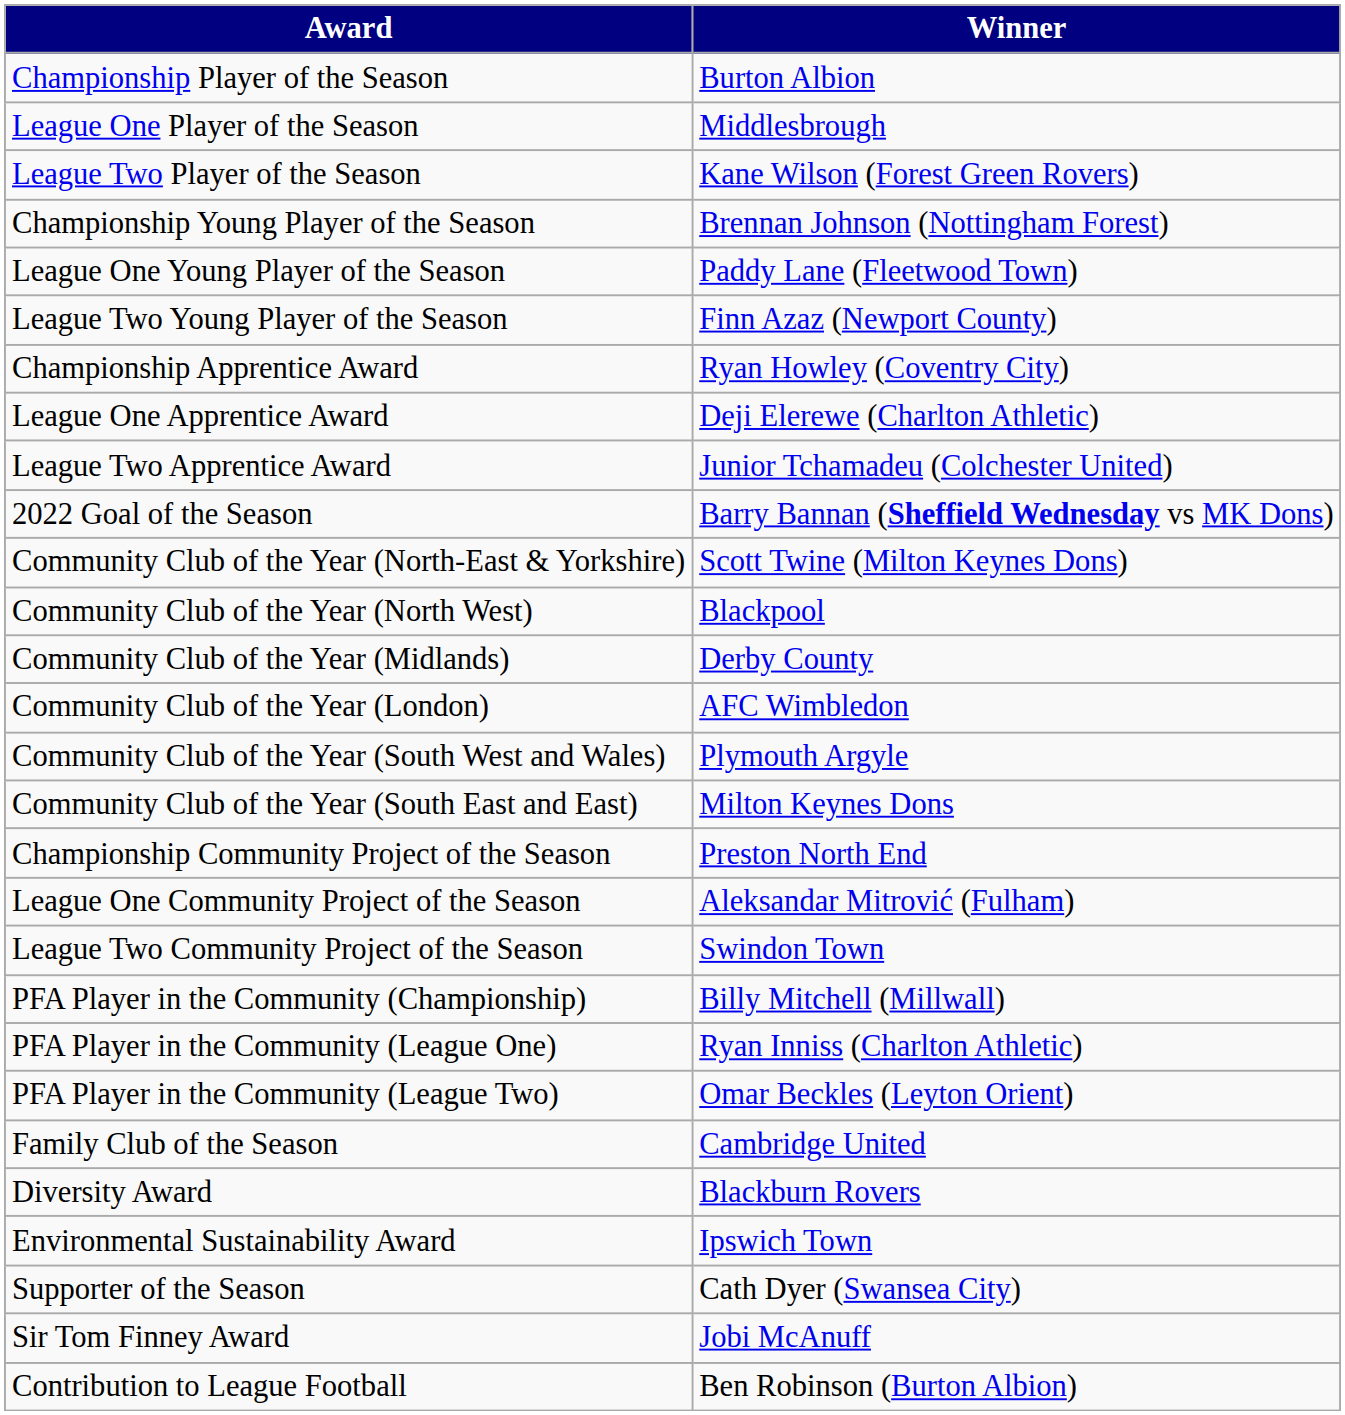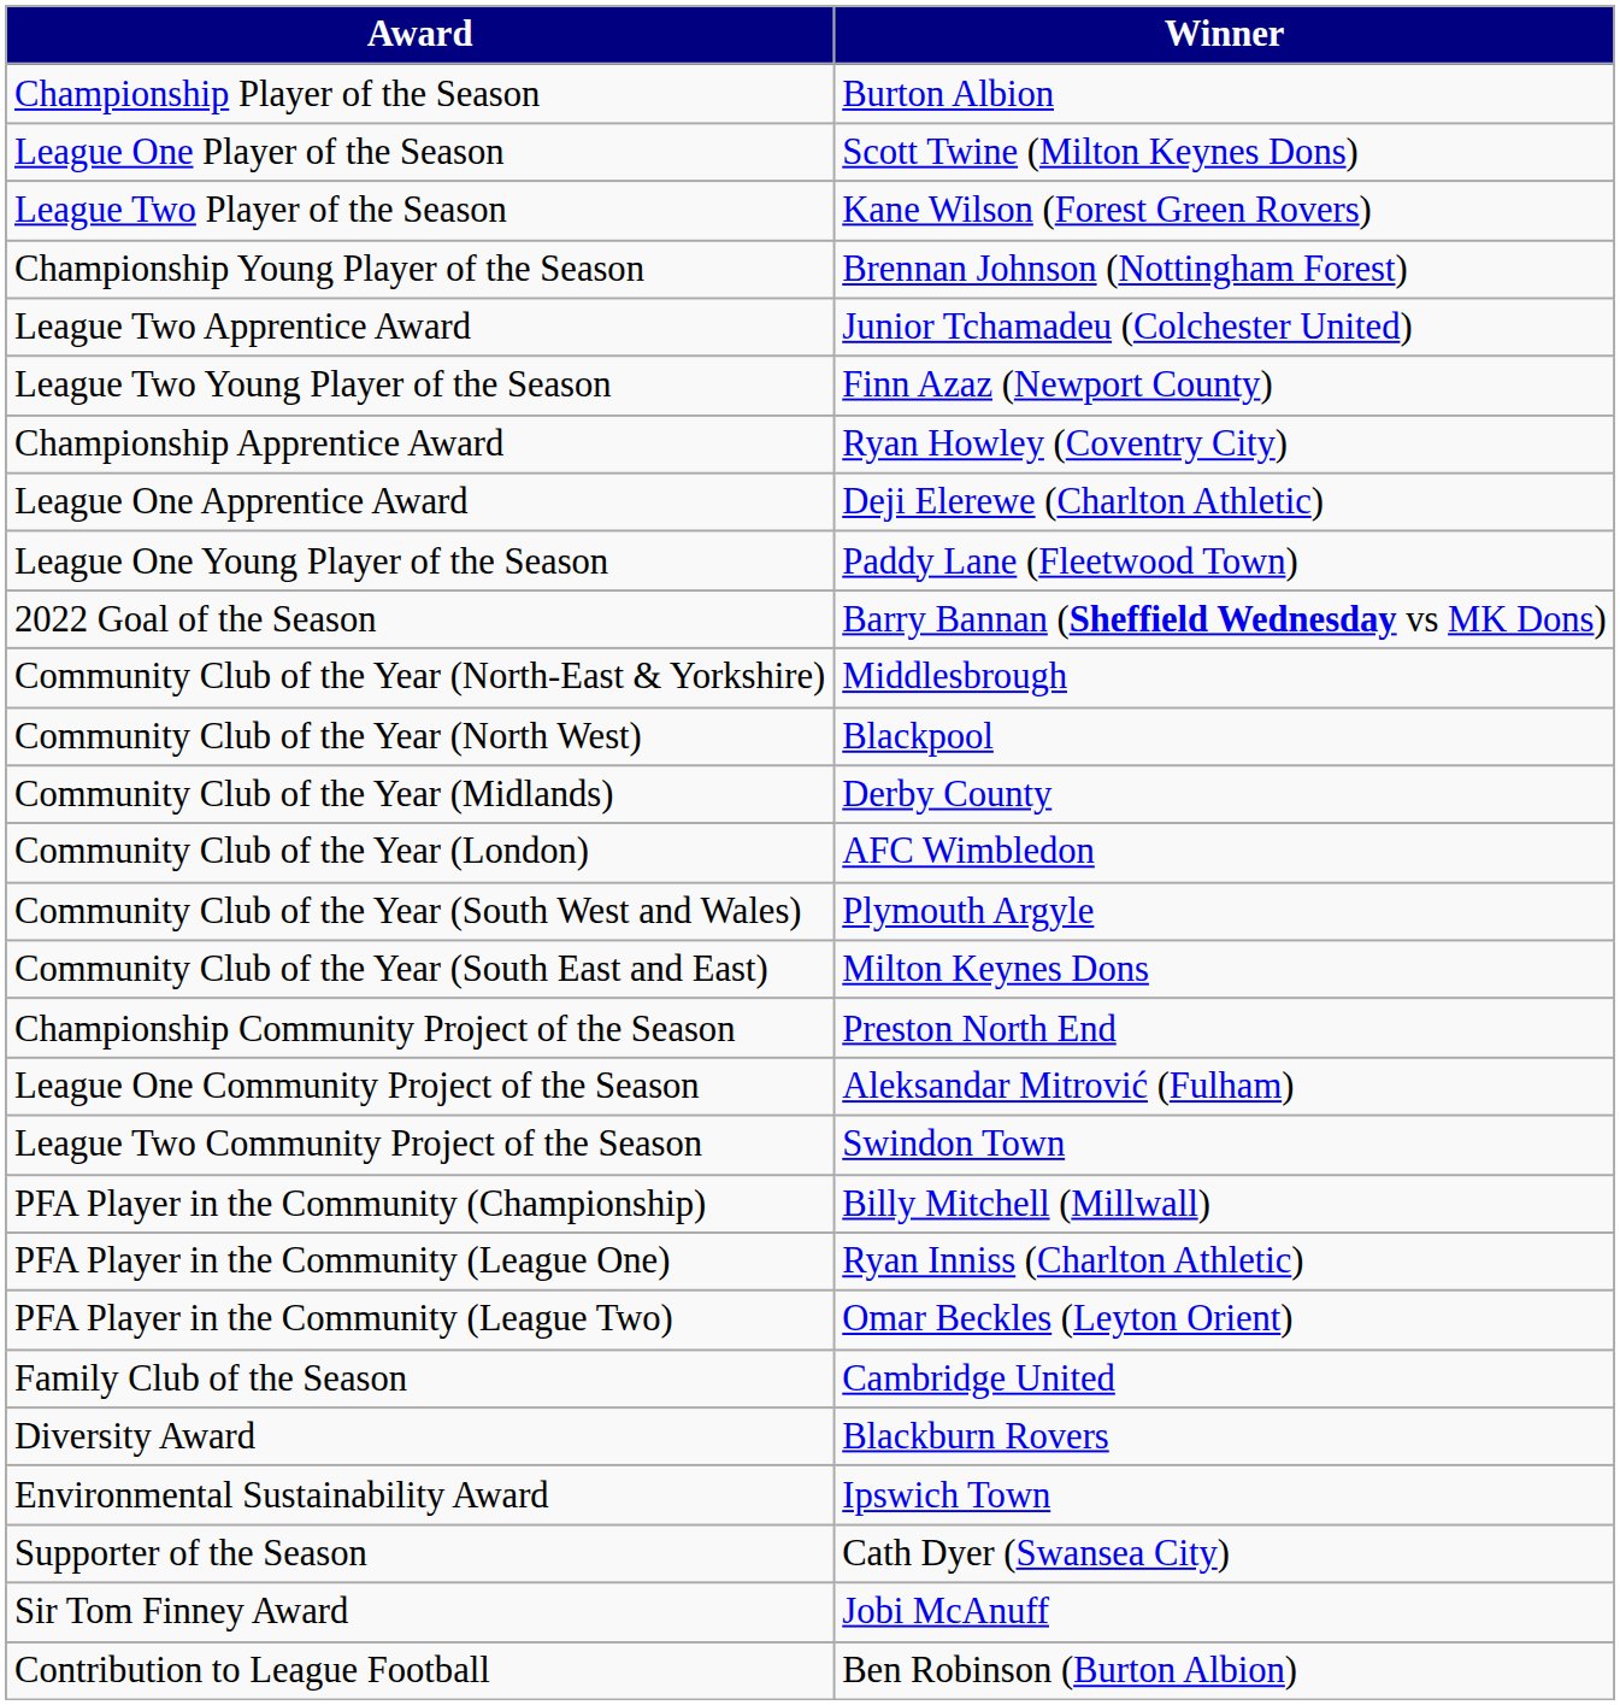League One Player of the Season | Winner: Middlesbrough -> Scott Twine (Milton Keynes Dons)
rows swapped: League One Young Player of the Season <-> League Two Apprentice Award
Community Club of the Year (North-East & Yorkshire) | Winner: Scott Twine (Milton Keynes Dons) -> Middlesbrough
